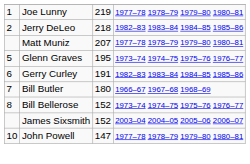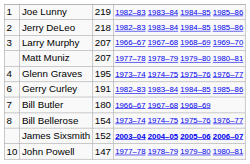Joe Lunny | column 4: 1977–78 1978–79 1979–80 1980–81 -> 1982–83 1983–84 1984–85 1985–86
+ row: 3 | Larry Murphy | 207 | 1966–67 1967–68 1968–69 1969–70
Glenn Graves | column 1: 5 -> 4
Bill Bellerose | column 3: 152 -> 154
James Sixsmith | column 4: normal -> bold
